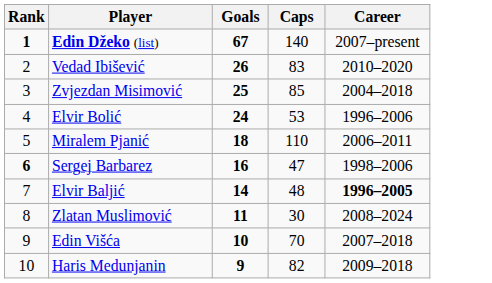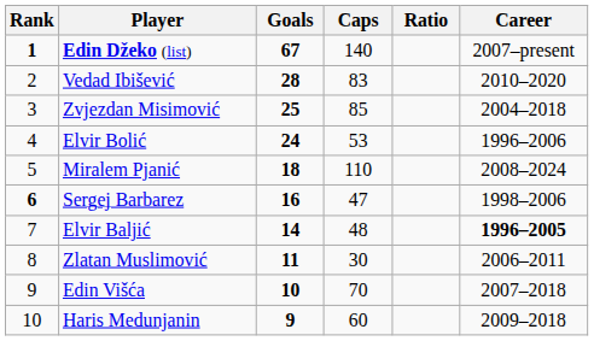+ column: Ratio
Vedad Ibišević | Goals: 26 -> 28
Miralem Pjanić | Career: 2006–2011 -> 2008–2024
Zlatan Muslimović | Career: 2008–2024 -> 2006–2011
Haris Medunjanin | Caps: 82 -> 60
